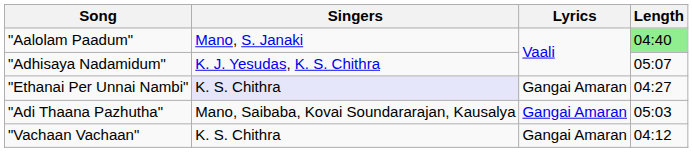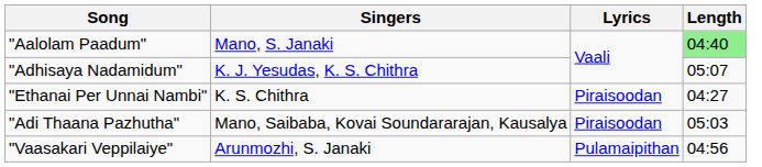"Ethanai Per Unnai Nambi" | Singers: lavender background -> no background
"Ethanai Per Unnai Nambi" | Lyrics: Gangai Amaran -> Piraisoodan
"Adi Thaana Pazhutha" | Lyrics: Gangai Amaran -> Piraisoodan
+ row: "Vaasakari Veppilaiye" | Arunmozhi, S. Janaki | Pulamaipithan | 04:56
- row: "Vachaan Vachaan" | K. S. Chithra | Gangai Amaran | 04:12
